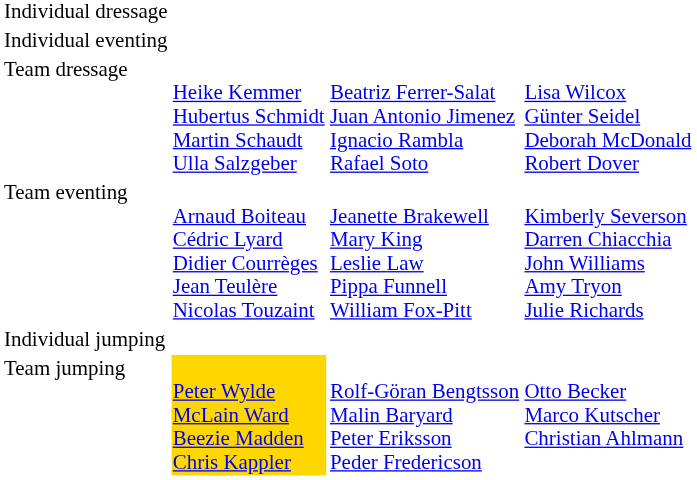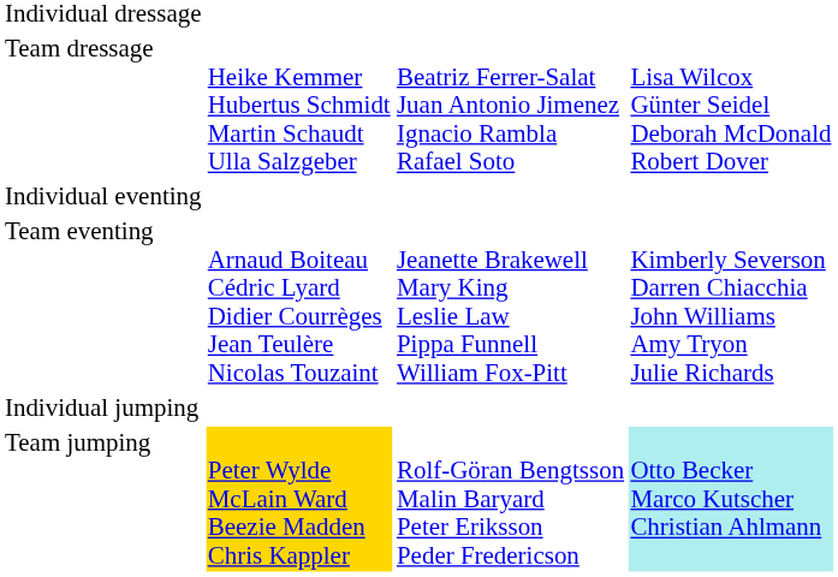rows swapped: Team dressage <-> Individual eventing
Team jumping | column 4: no background -> paleturquoise background
